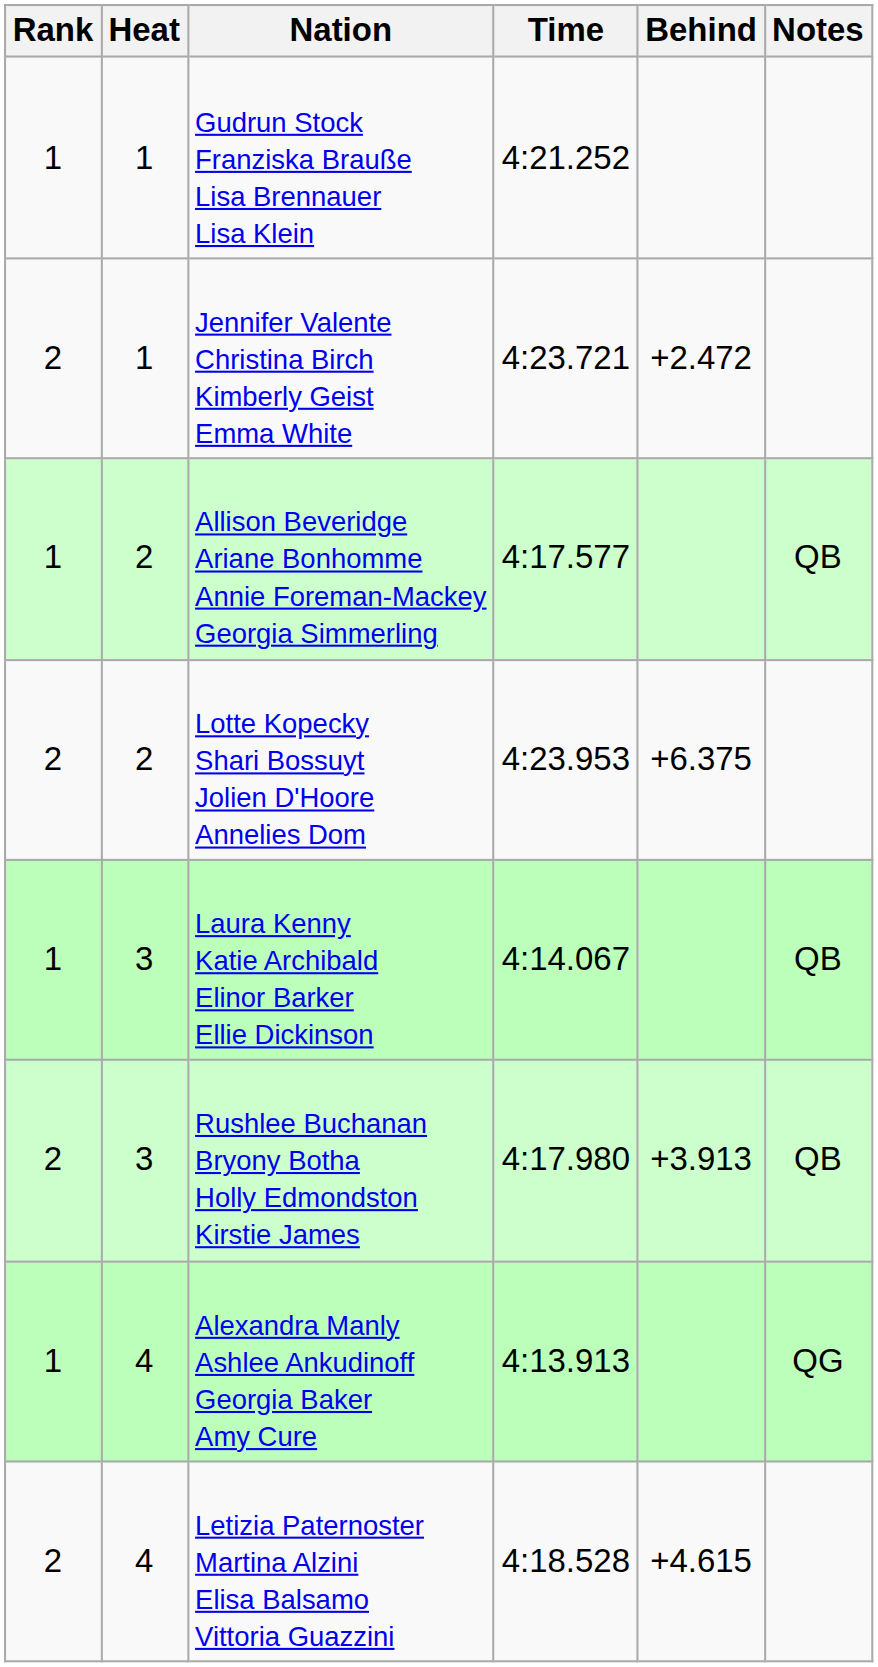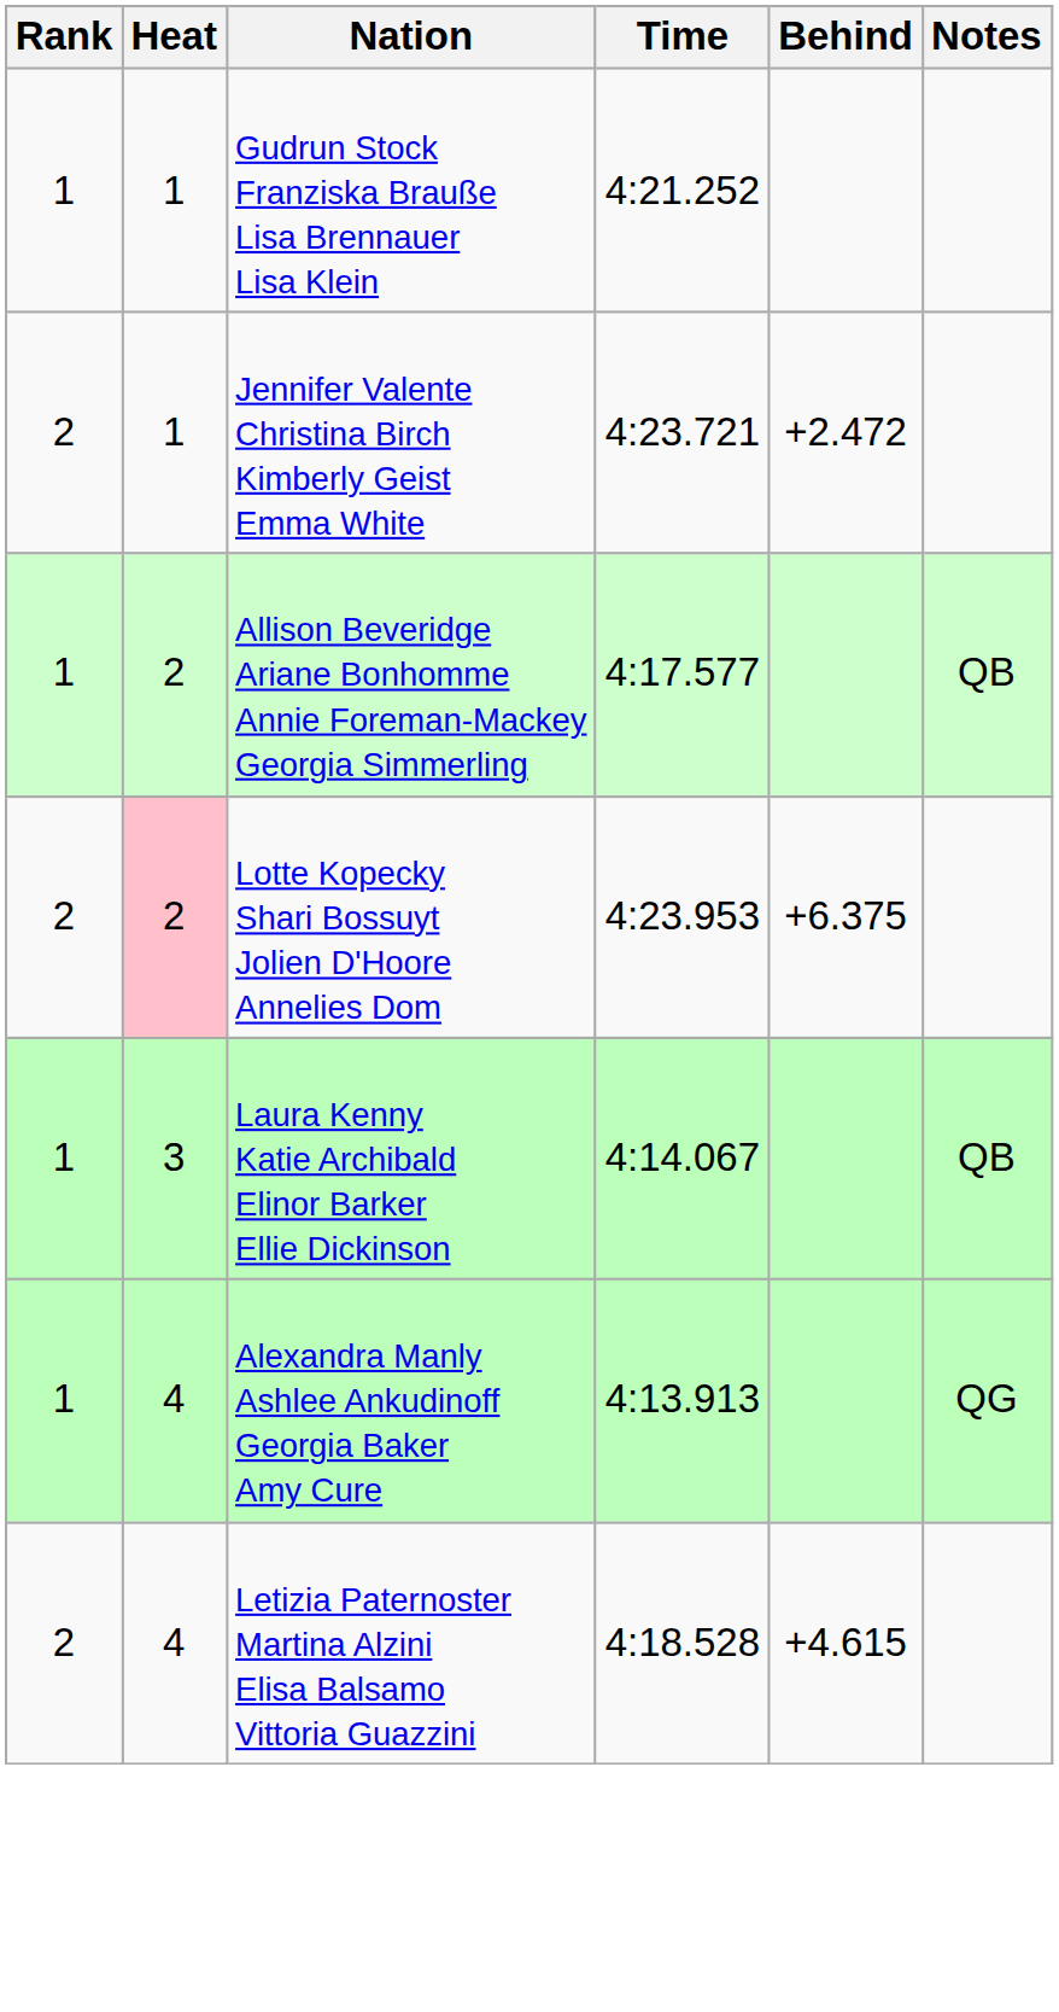Lotte Kopecky Shari Bossuyt Jolien D'Hoore Annelies Dom | Heat: no background -> pink background
- row: 2 | 3 | Rushlee Buchanan Bryony Botha Holly Edmondston Kirstie James | 4:17.980 | +3.913 | QB
